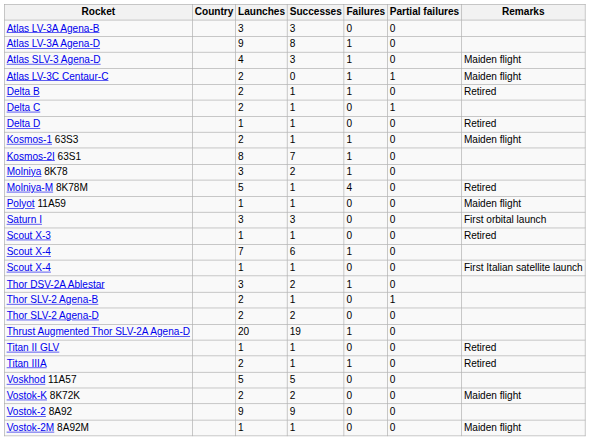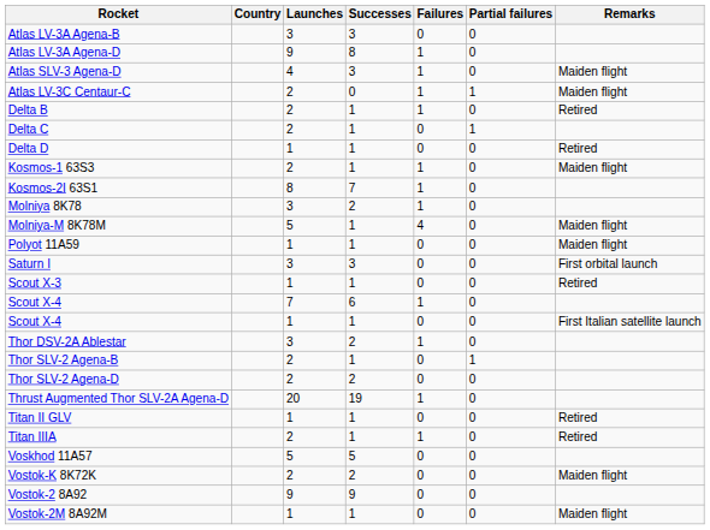Molniya-M 8K78M | Remarks: Retired -> Maiden flight
